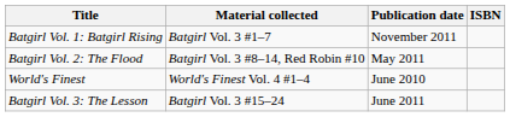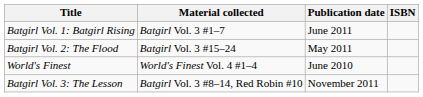Batgirl Vol. 1: Batgirl Rising | Publication date: November 2011 -> June 2011
Batgirl Vol. 2: The Flood | Material collected: Batgirl Vol. 3 #8–14, Red Robin #10 -> Batgirl Vol. 3 #15–24
Batgirl Vol. 3: The Lesson | Material collected: Batgirl Vol. 3 #15–24 -> Batgirl Vol. 3 #8–14, Red Robin #10
Batgirl Vol. 3: The Lesson | Publication date: June 2011 -> November 2011
